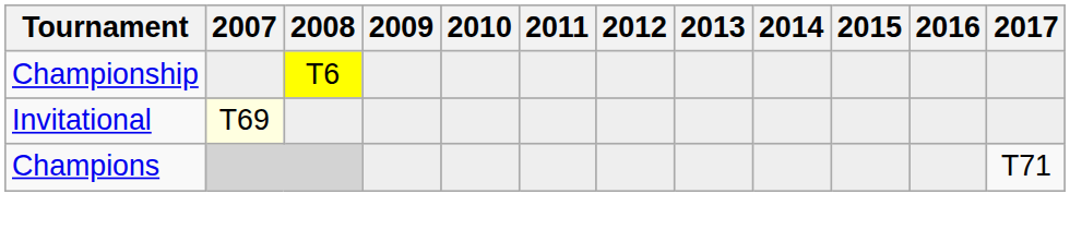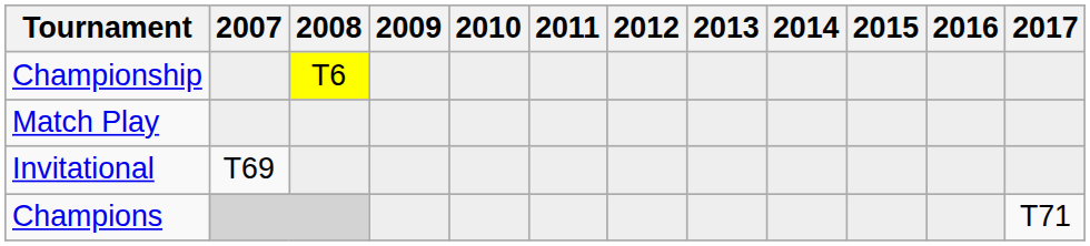+ row: Match Play
Invitational | 2007: lightyellow background -> no background
